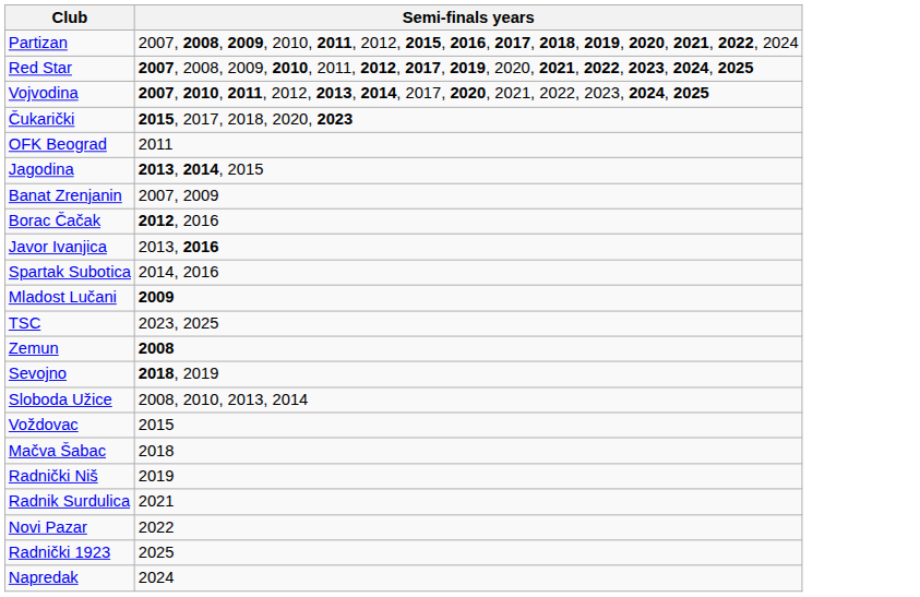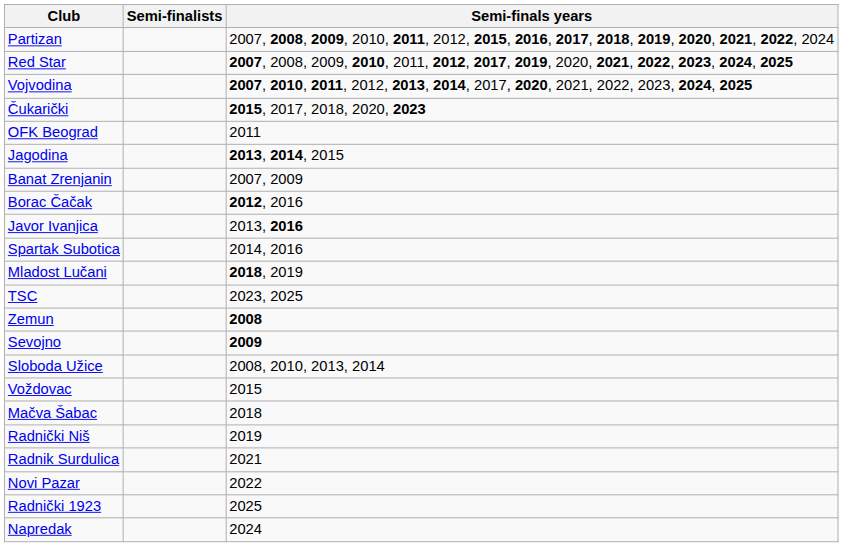+ column: Semi-finalists
Mladost Lučani | Semi-finals years: 2009 -> 2018, 2019
Sevojno | Semi-finals years: 2018, 2019 -> 2009
